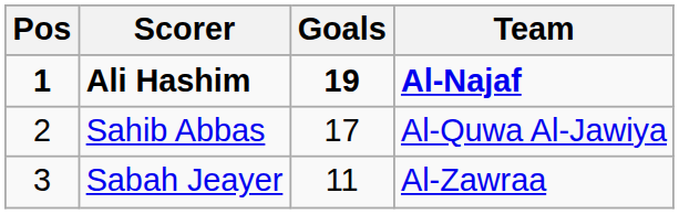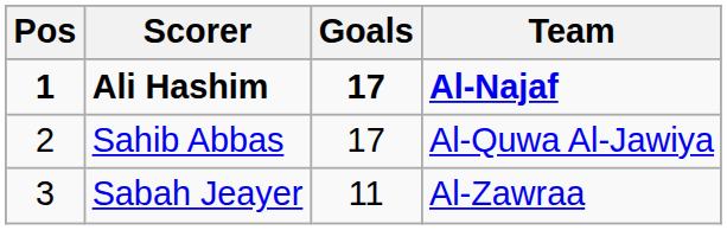Ali Hashim | Goals: 19 -> 17
